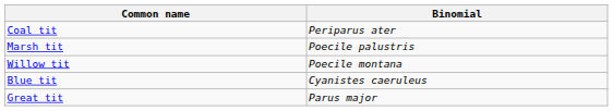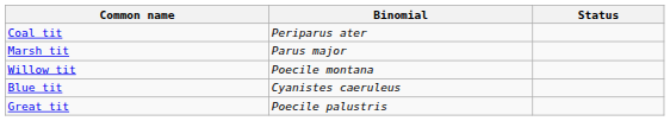+ column: Status
Marsh tit | Binomial: Poecile palustris -> Parus major
Great tit | Binomial: Parus major -> Poecile palustris
